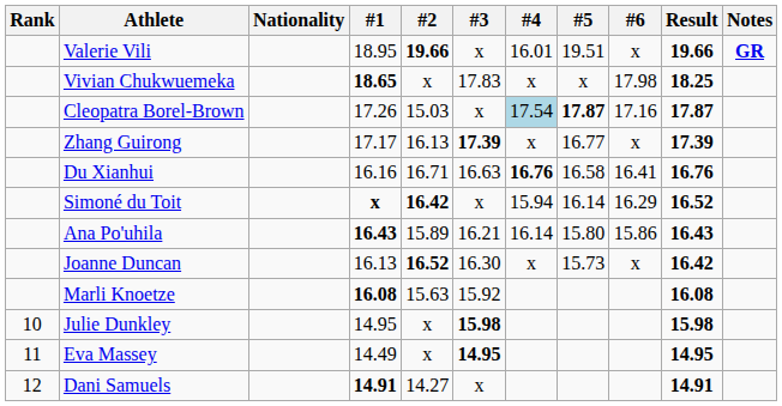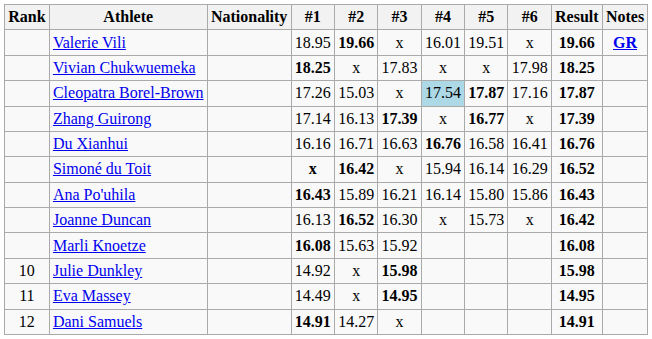Vivian Chukwuemeka | #1: 18.65 -> 18.25
Zhang Guirong | #1: 17.17 -> 17.14
Zhang Guirong | #5: normal -> bold
Julie Dunkley | #1: 14.95 -> 14.92
